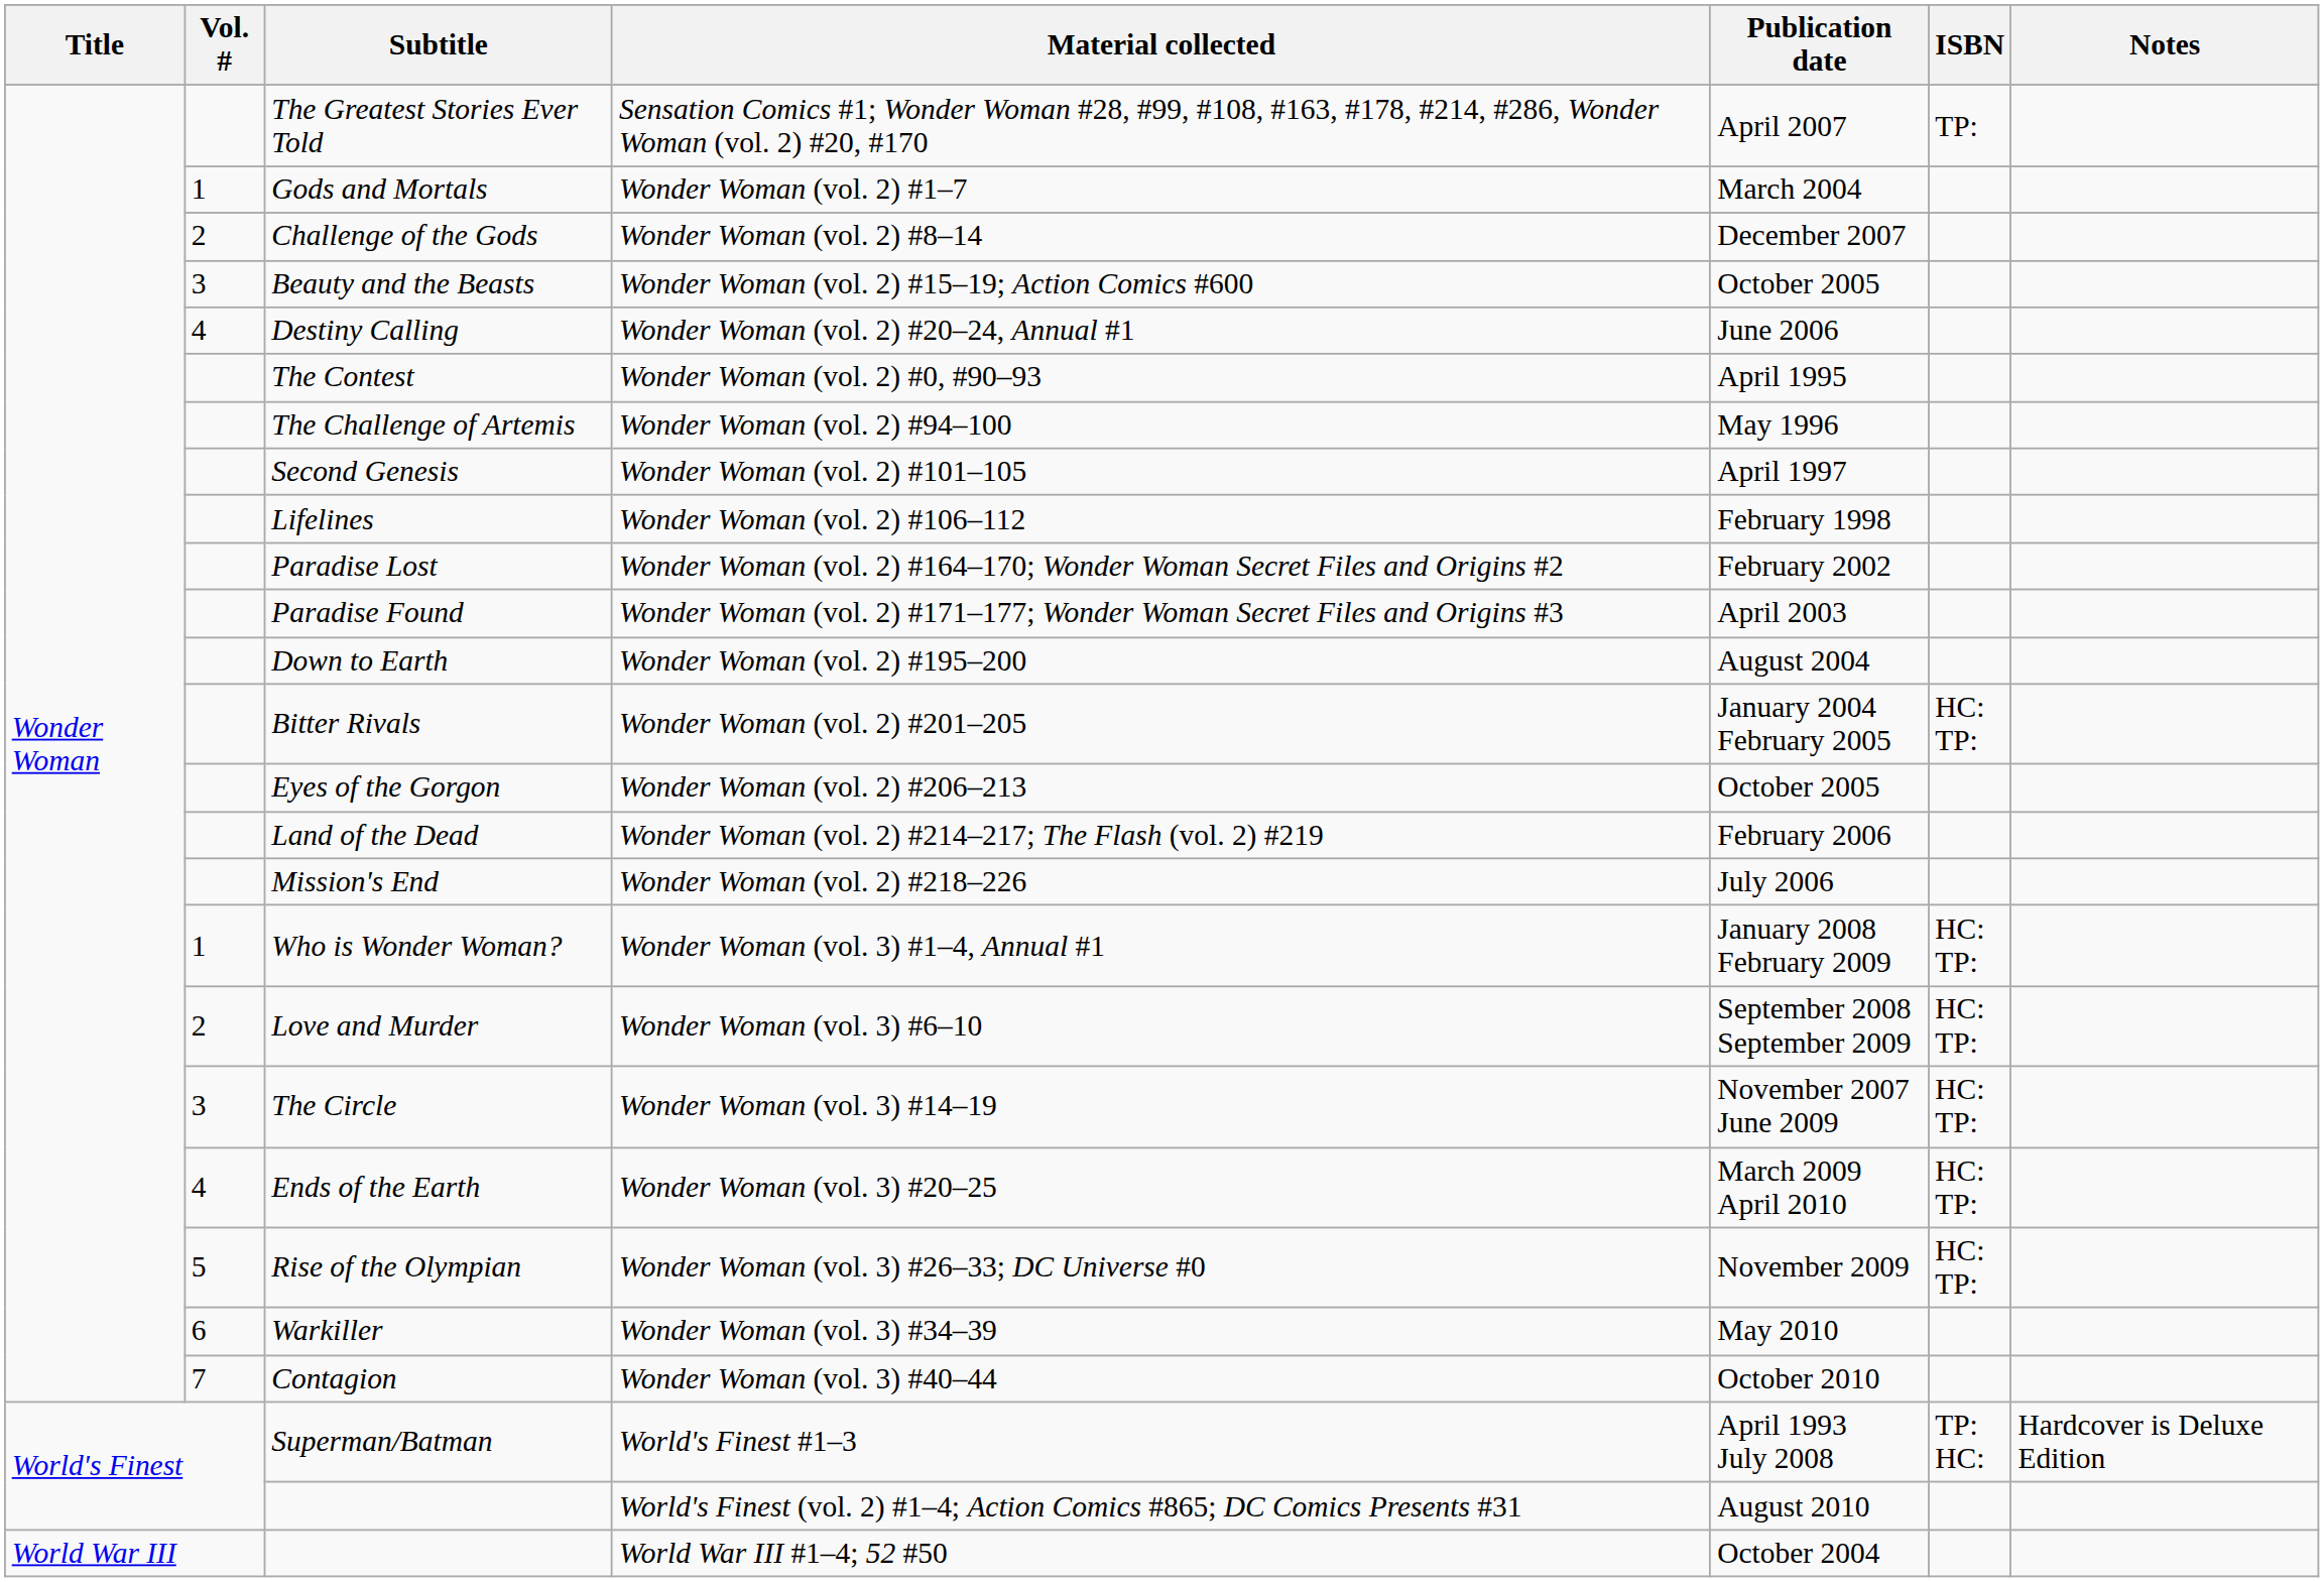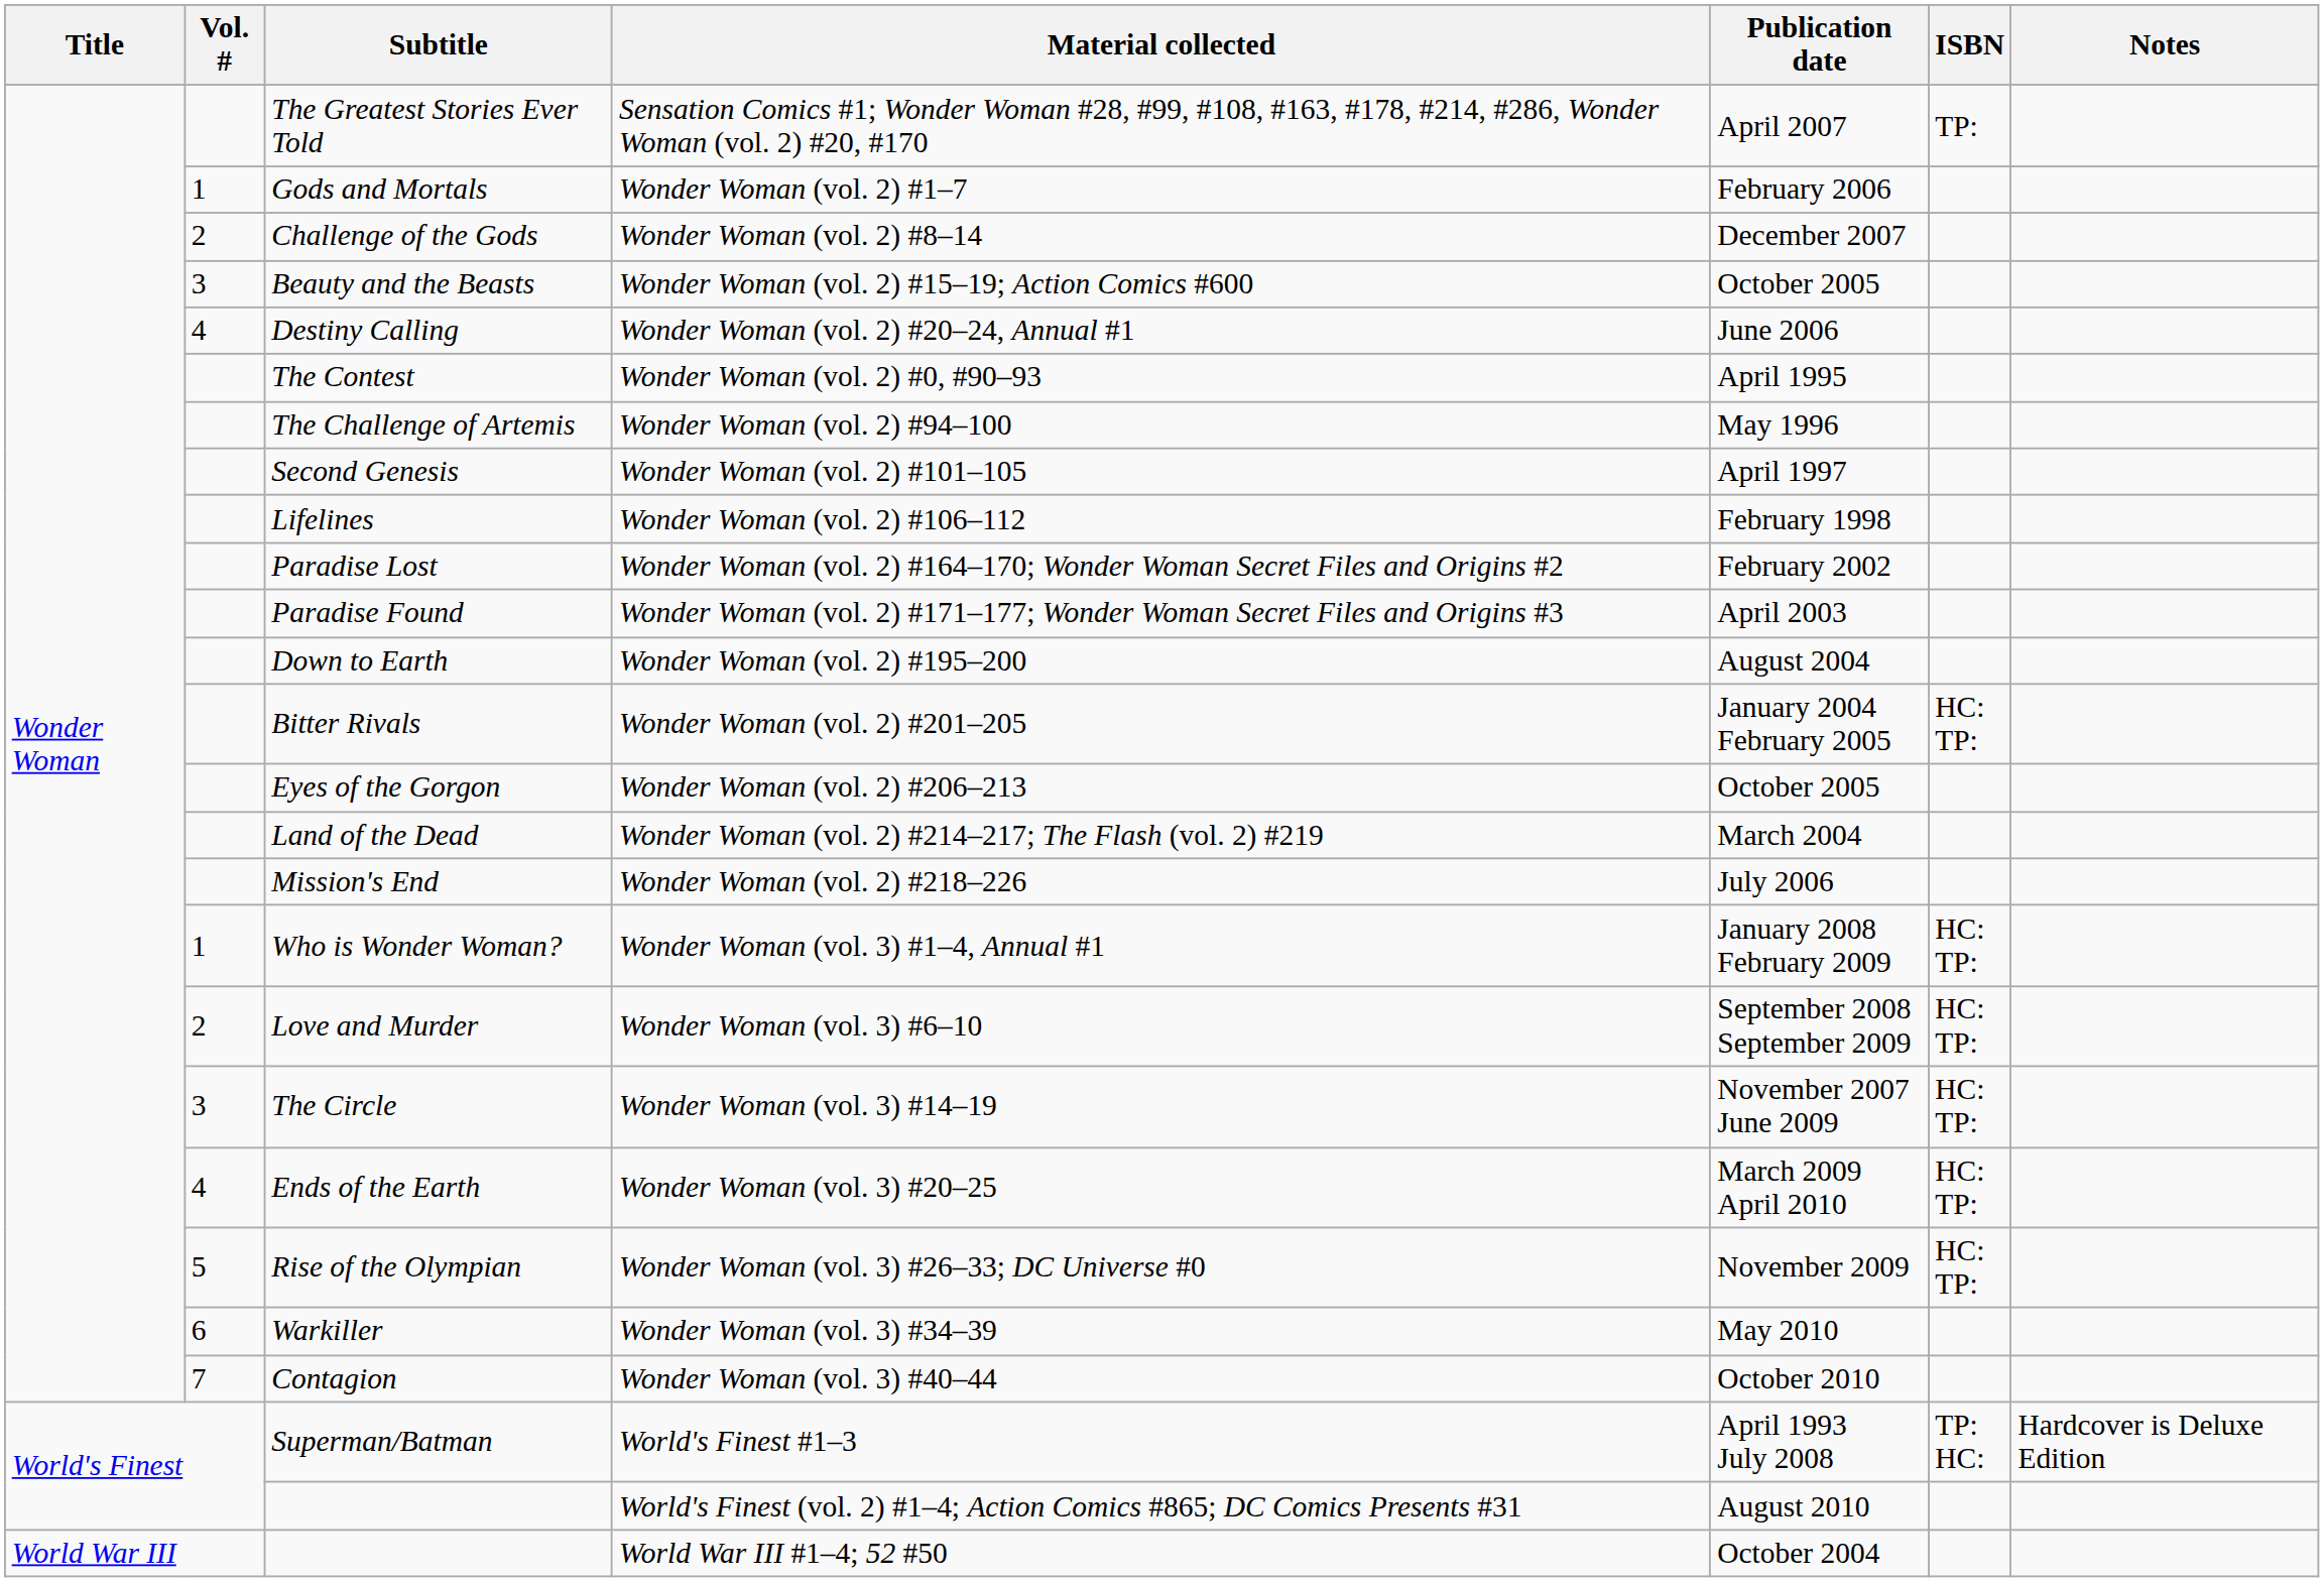Wonder Woman (vol. 2) #1–7 | Publication date: March 2004 -> February 2006
Wonder Woman (vol. 2) #214–217; The Flash (vol. 2) #219 | Publication date: February 2006 -> March 2004
